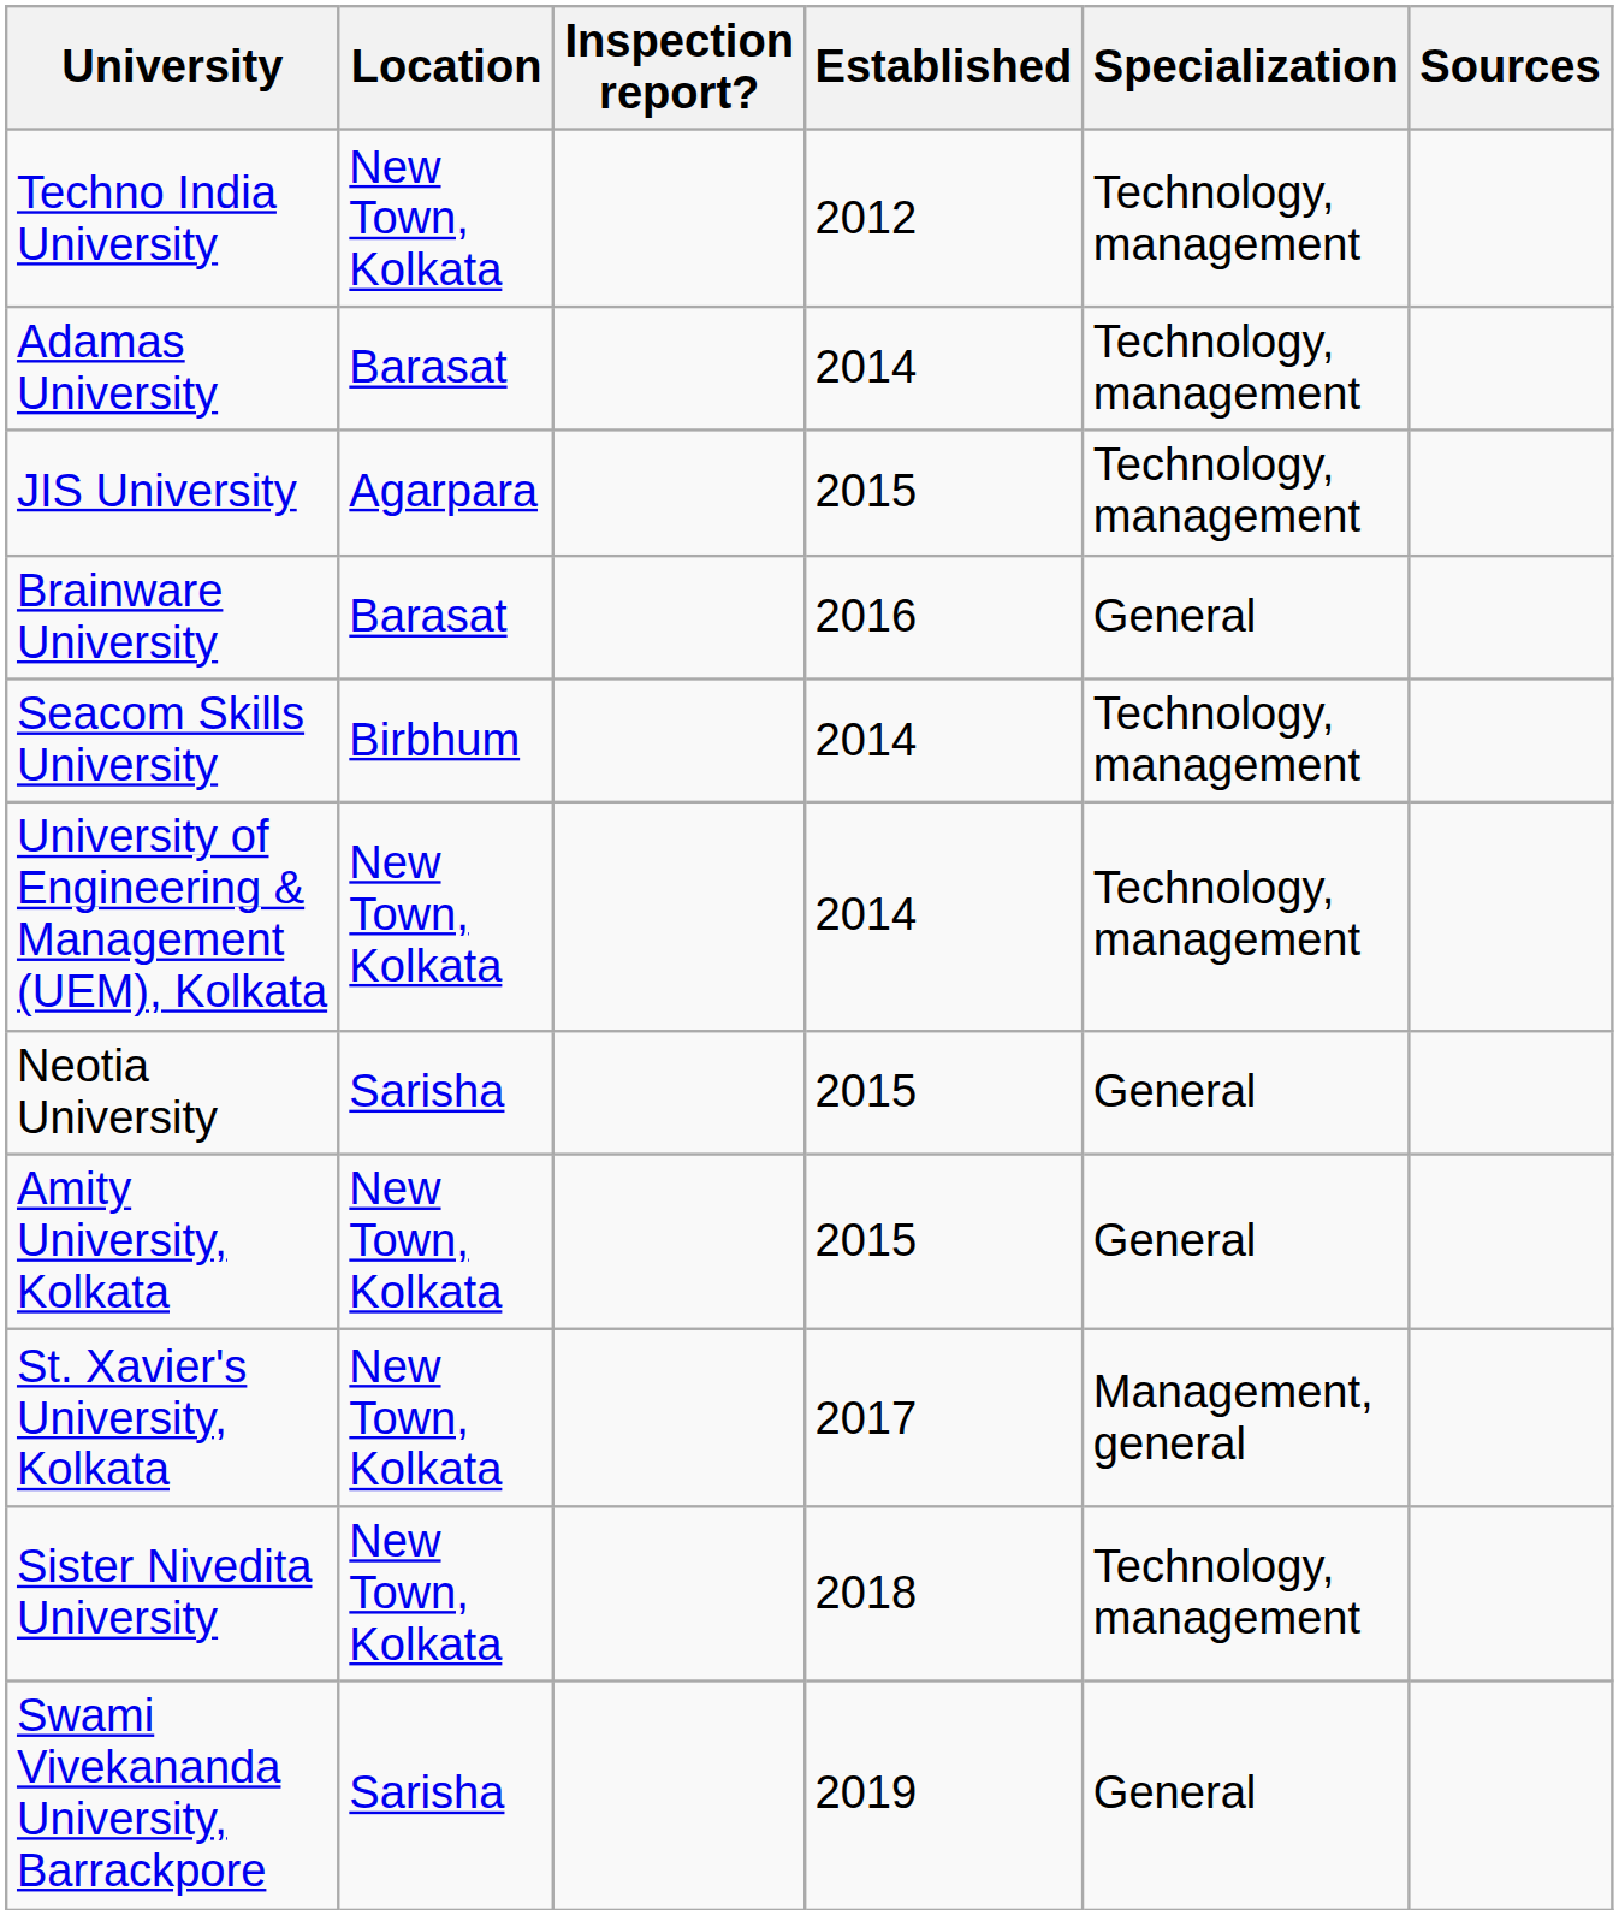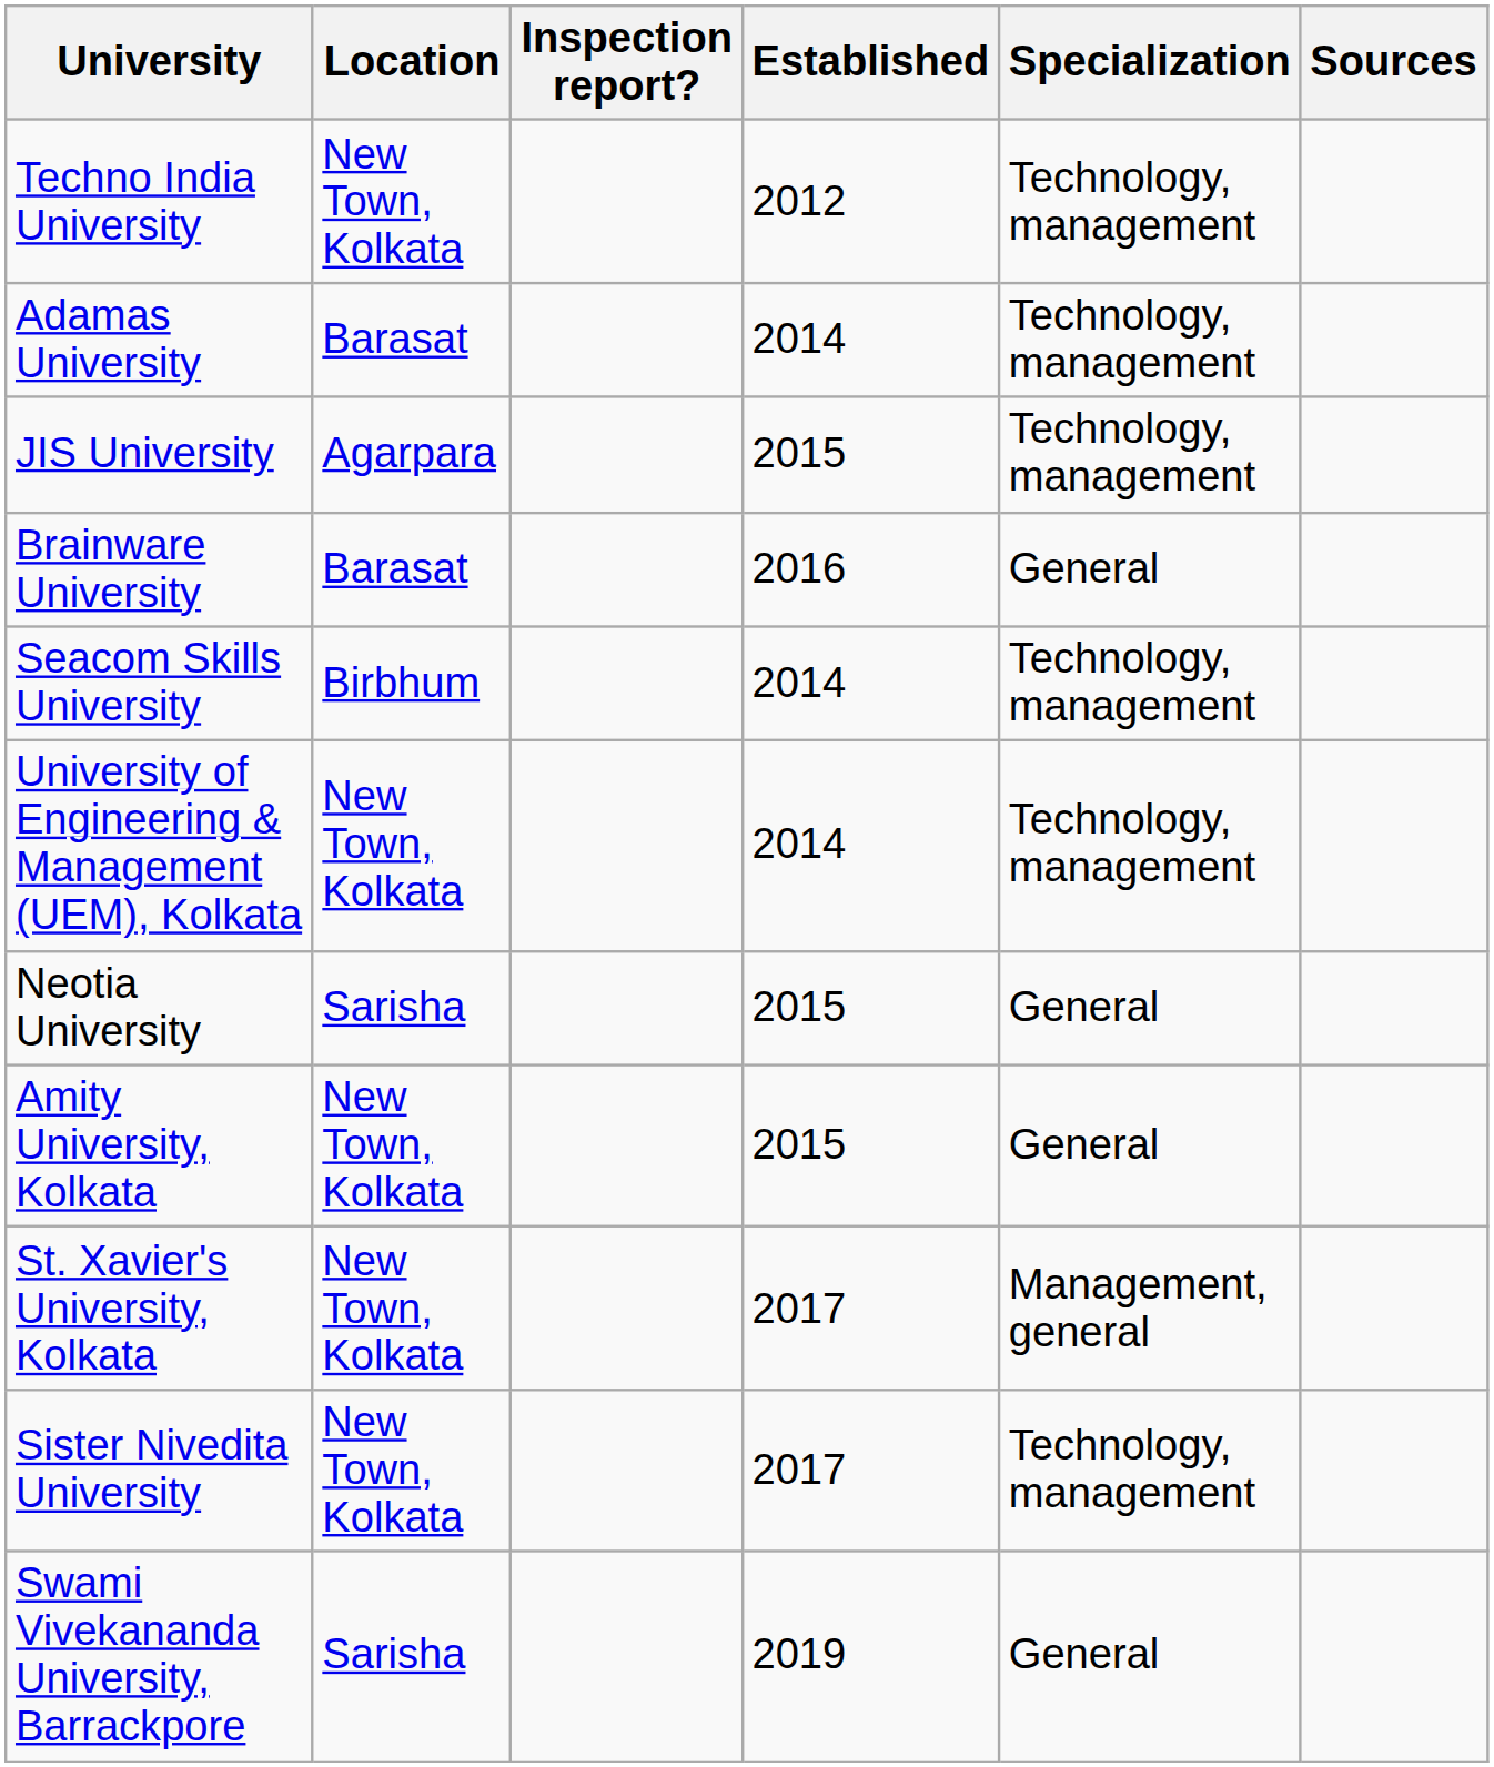Sister Nivedita University | Established: 2018 -> 2017
